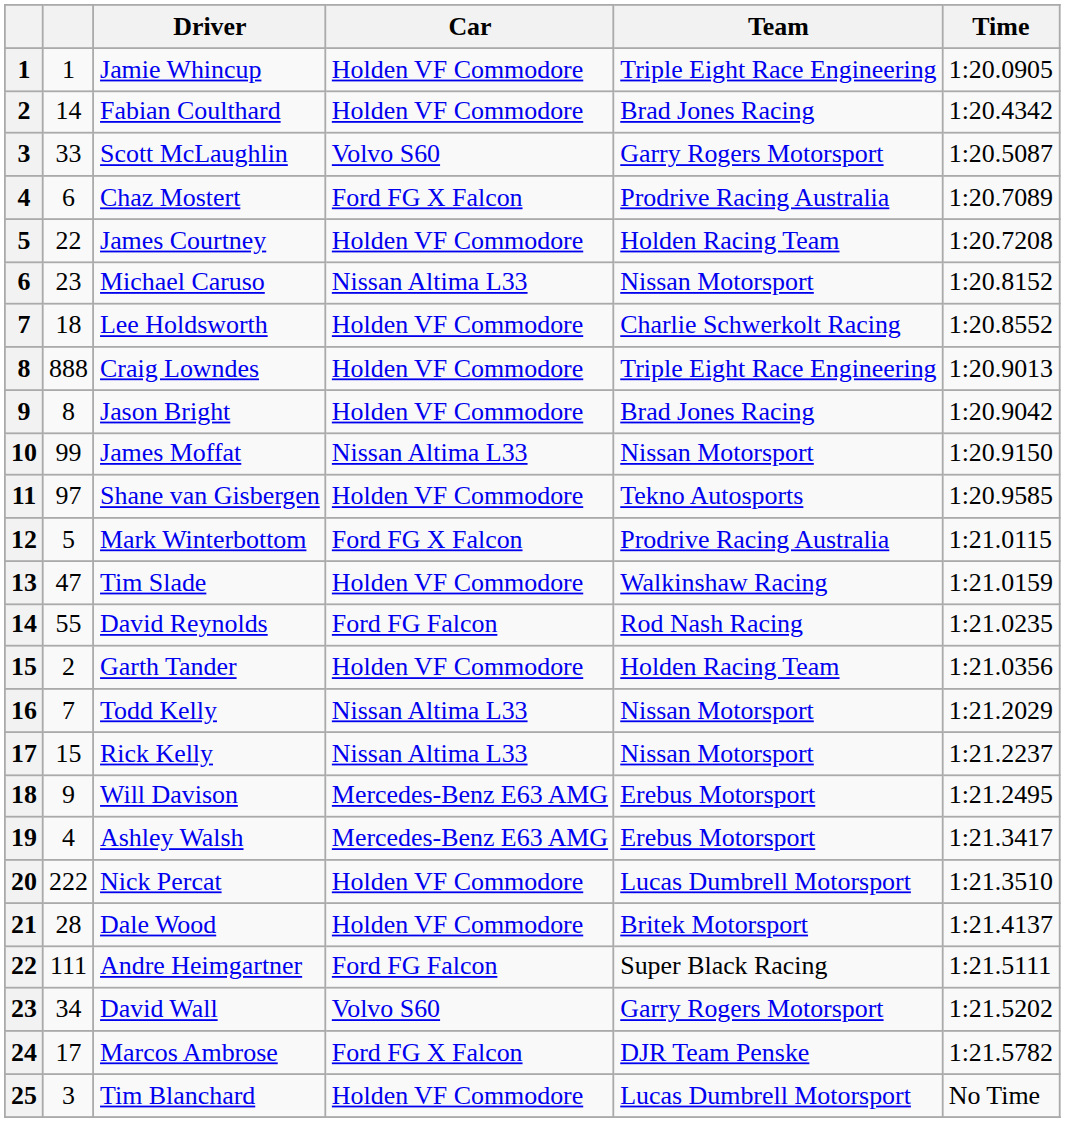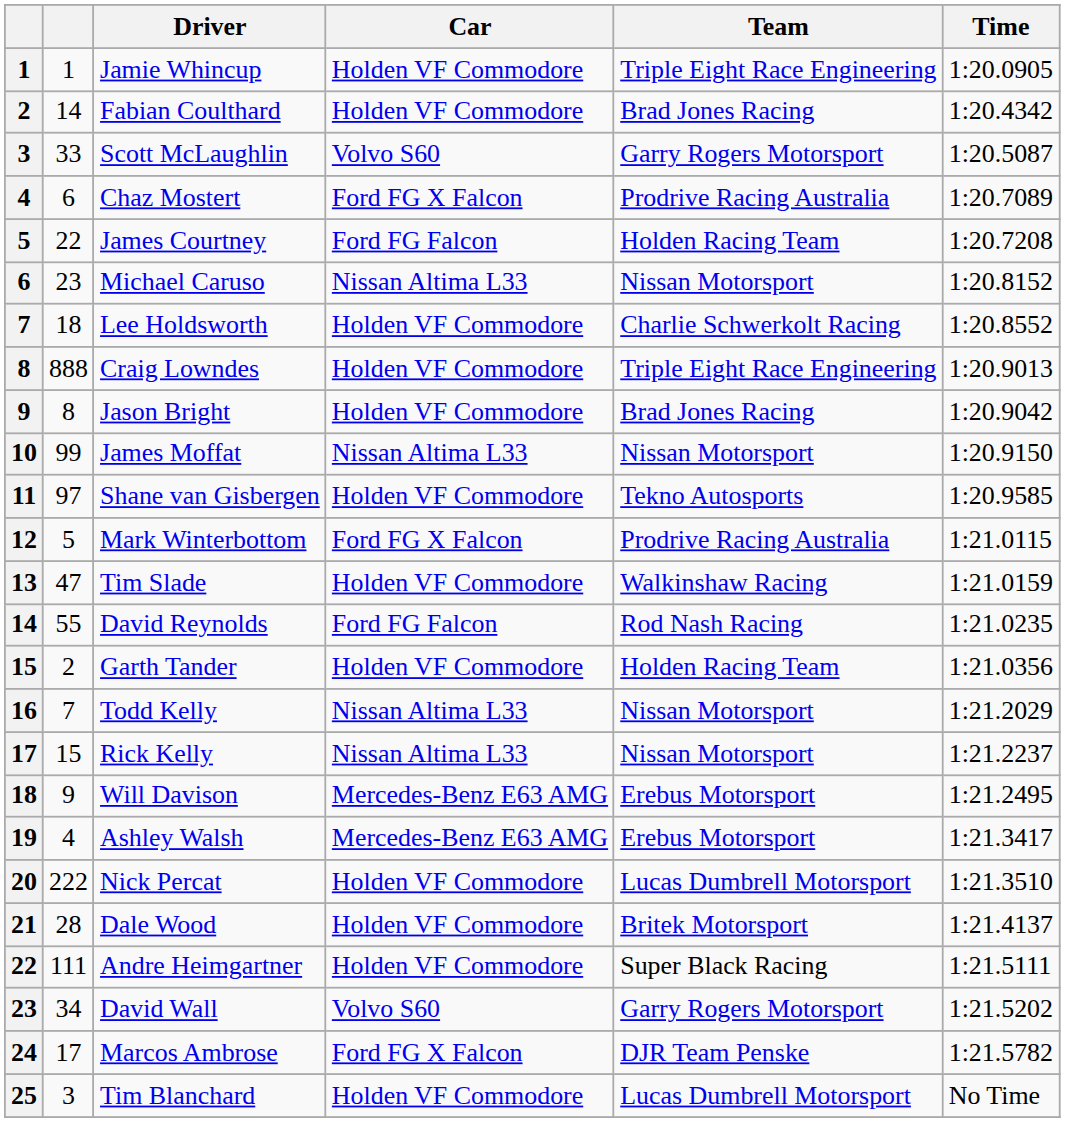James Courtney | Car: Holden VF Commodore -> Ford FG Falcon
Andre Heimgartner | Car: Ford FG Falcon -> Holden VF Commodore
